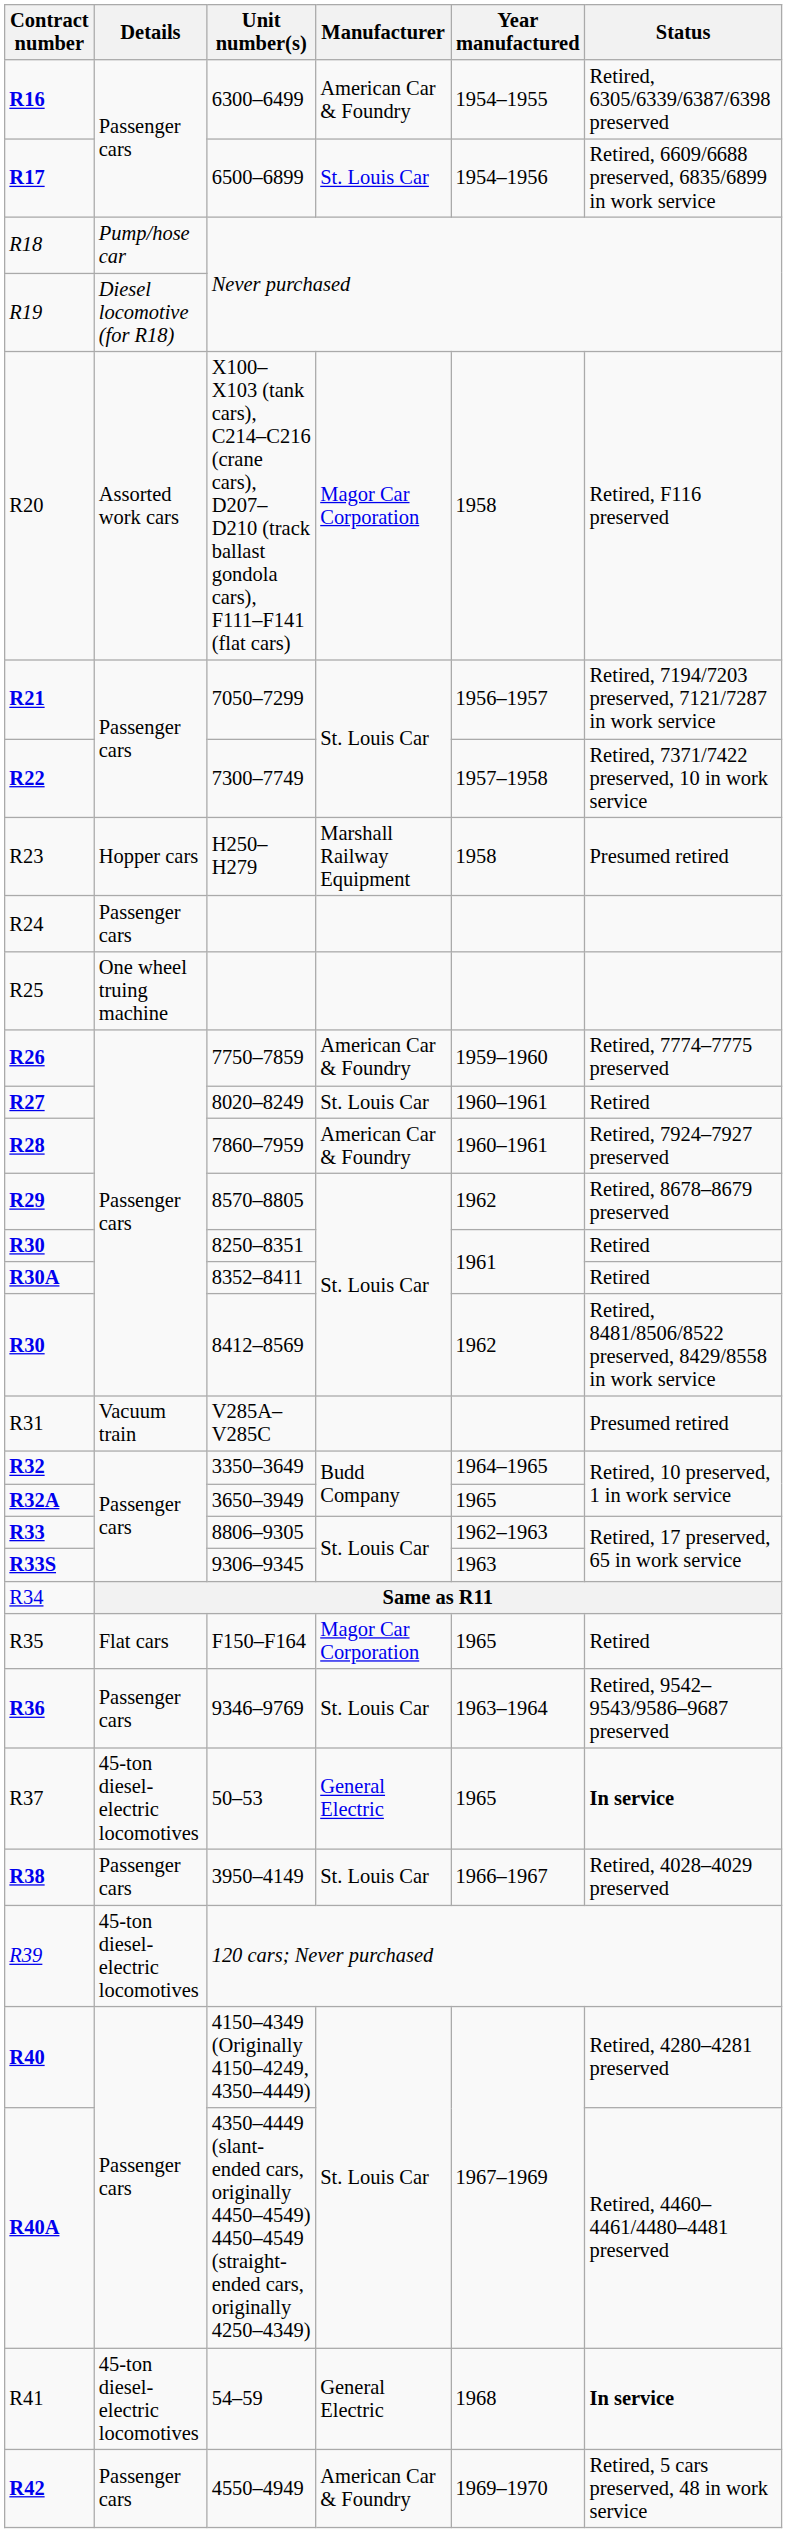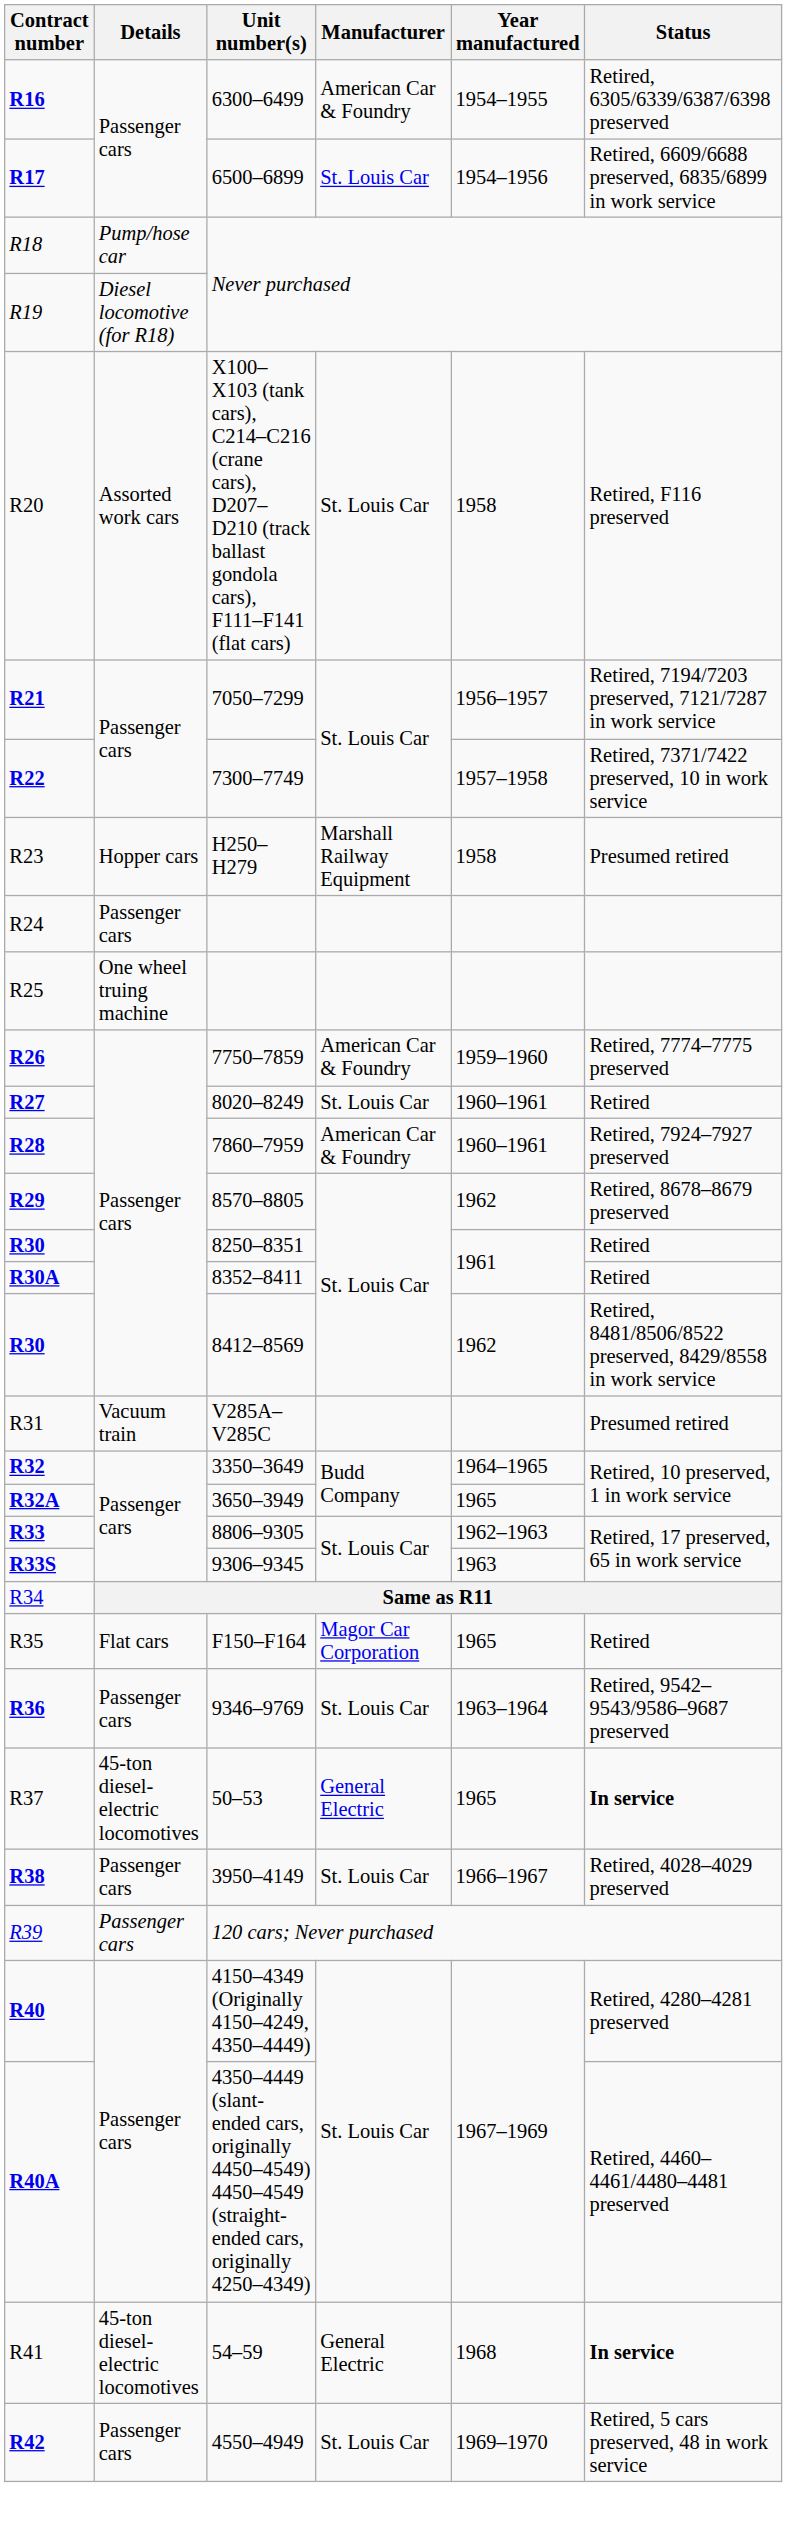R20 | Manufacturer: Magor Car Corporation -> St. Louis Car
R39 | Details: 45-ton diesel-electric locomotives -> Passenger cars
R42 | Manufacturer: American Car & Foundry -> St. Louis Car
